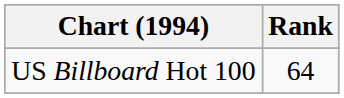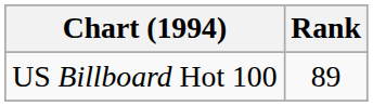US Billboard Hot 100 | Rank: 64 -> 89
